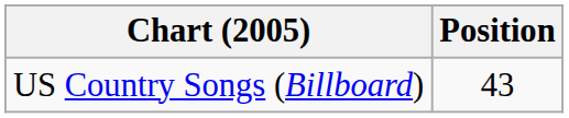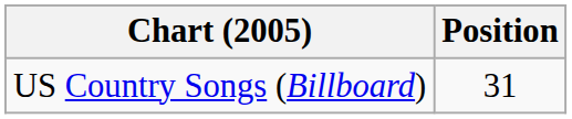US Country Songs (Billboard) | Position: 43 -> 31
